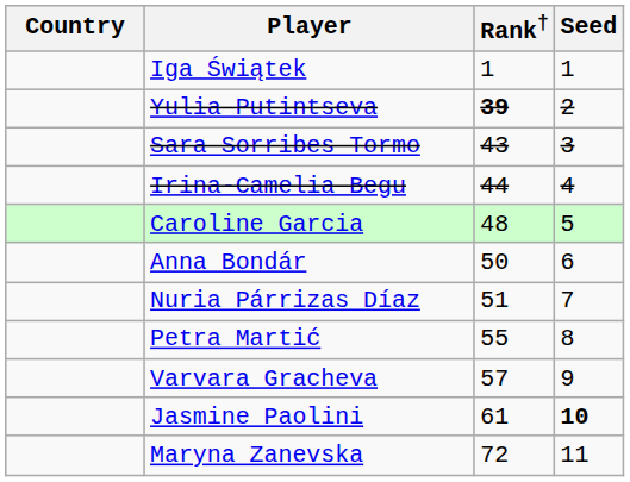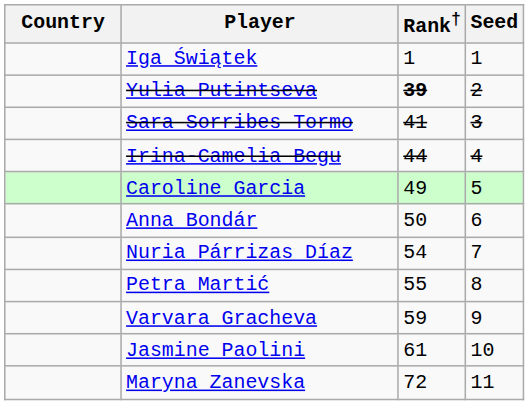Sara Sorribes Tormo | Rank†: 43 -> 41
Caroline Garcia | Rank†: 48 -> 49
Nuria Párrizas Díaz | Rank†: 51 -> 54
Varvara Gracheva | Rank†: 57 -> 59
Jasmine Paolini | Seed: bold -> normal
